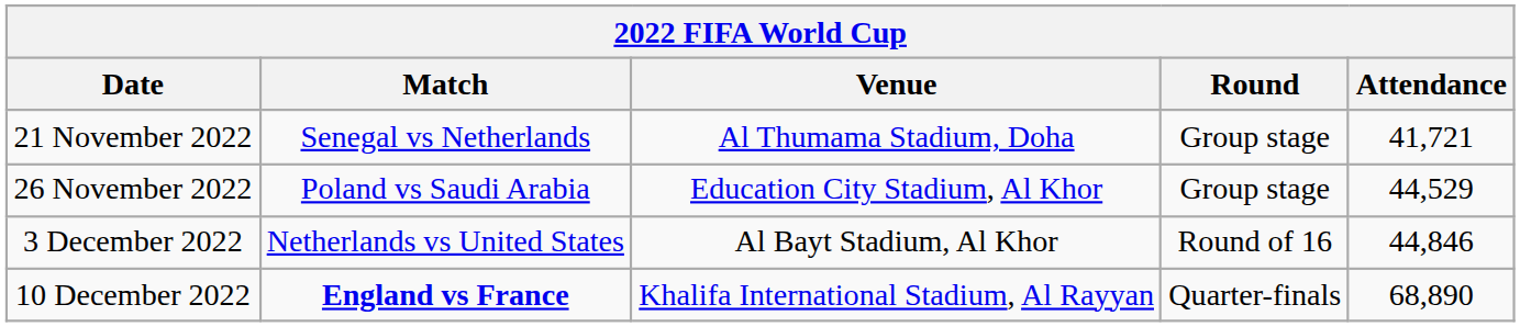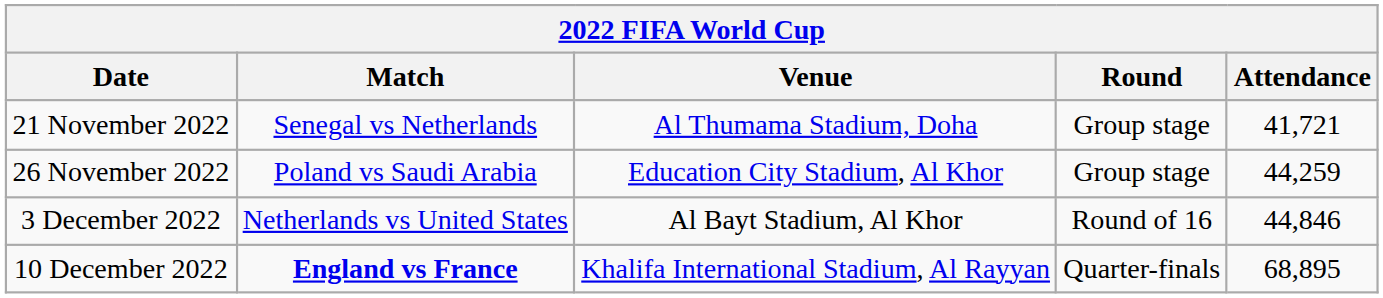26 November 2022 | Attendance: 44,529 -> 44,259
10 December 2022 | Attendance: 68,890 -> 68,895
